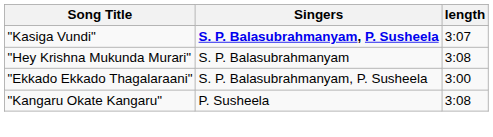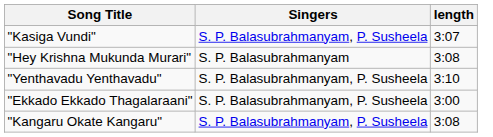"Kasiga Vundi" | Singers: bold -> normal
+ row: "Yenthavadu Yenthavadu" | S. P. Balasubrahmanyam, P. Susheela | 3:10
"Kangaru Okate Kangaru" | Singers: P. Susheela -> S. P. Balasubrahmanyam, P. Susheela
